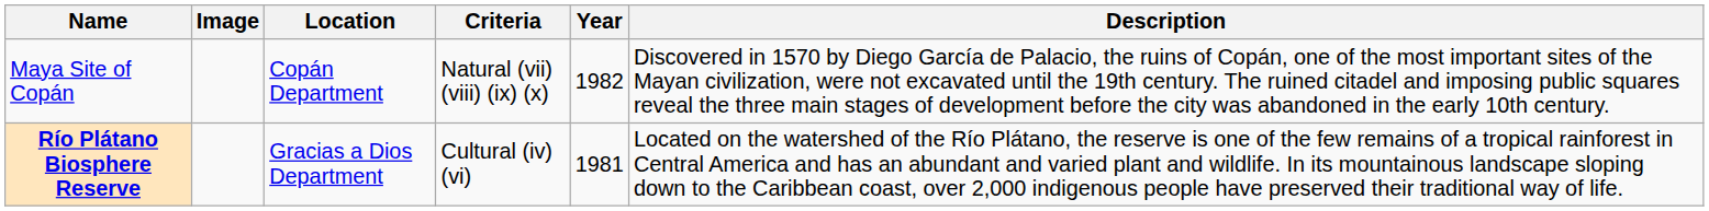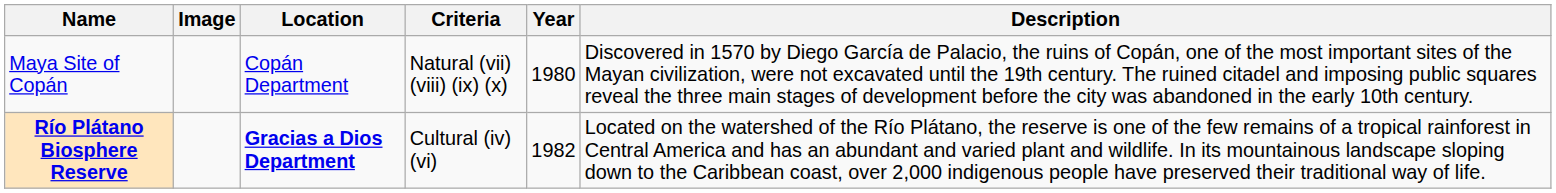Maya Site of Copán | Year: 1982 -> 1980
Río Plátano Biosphere Reserve | Location: normal -> bold
Río Plátano Biosphere Reserve | Year: 1981 -> 1982
